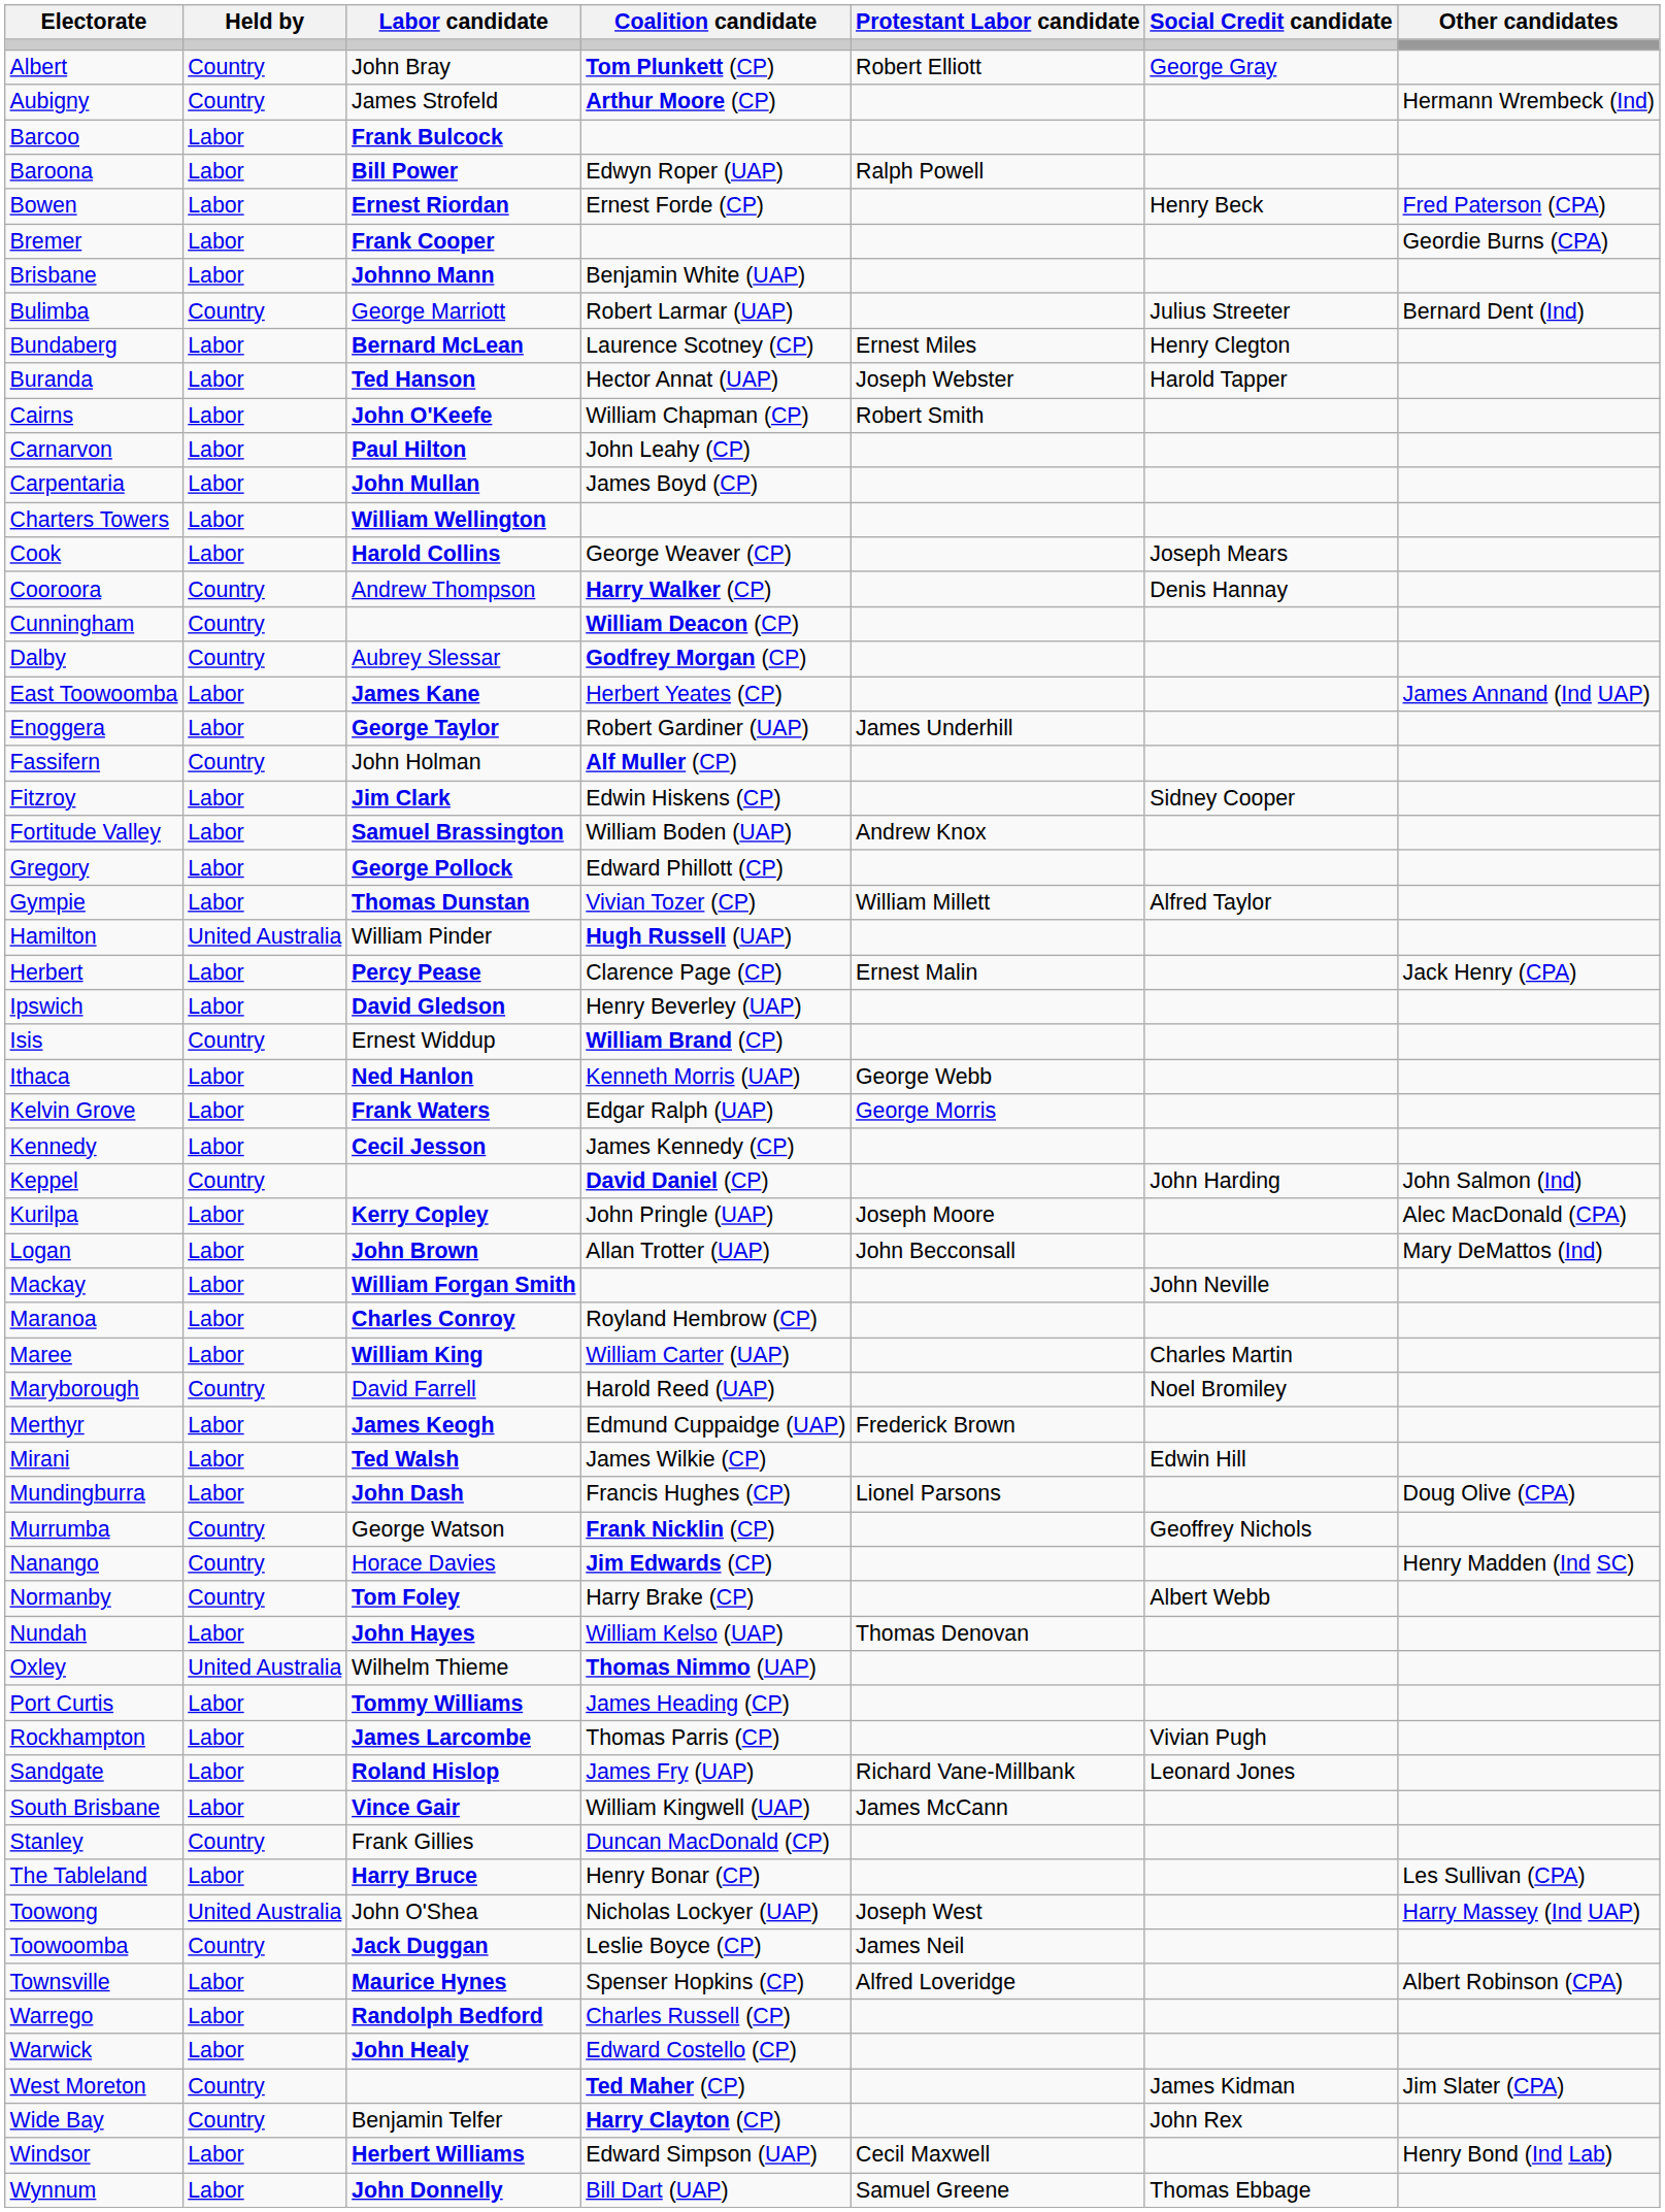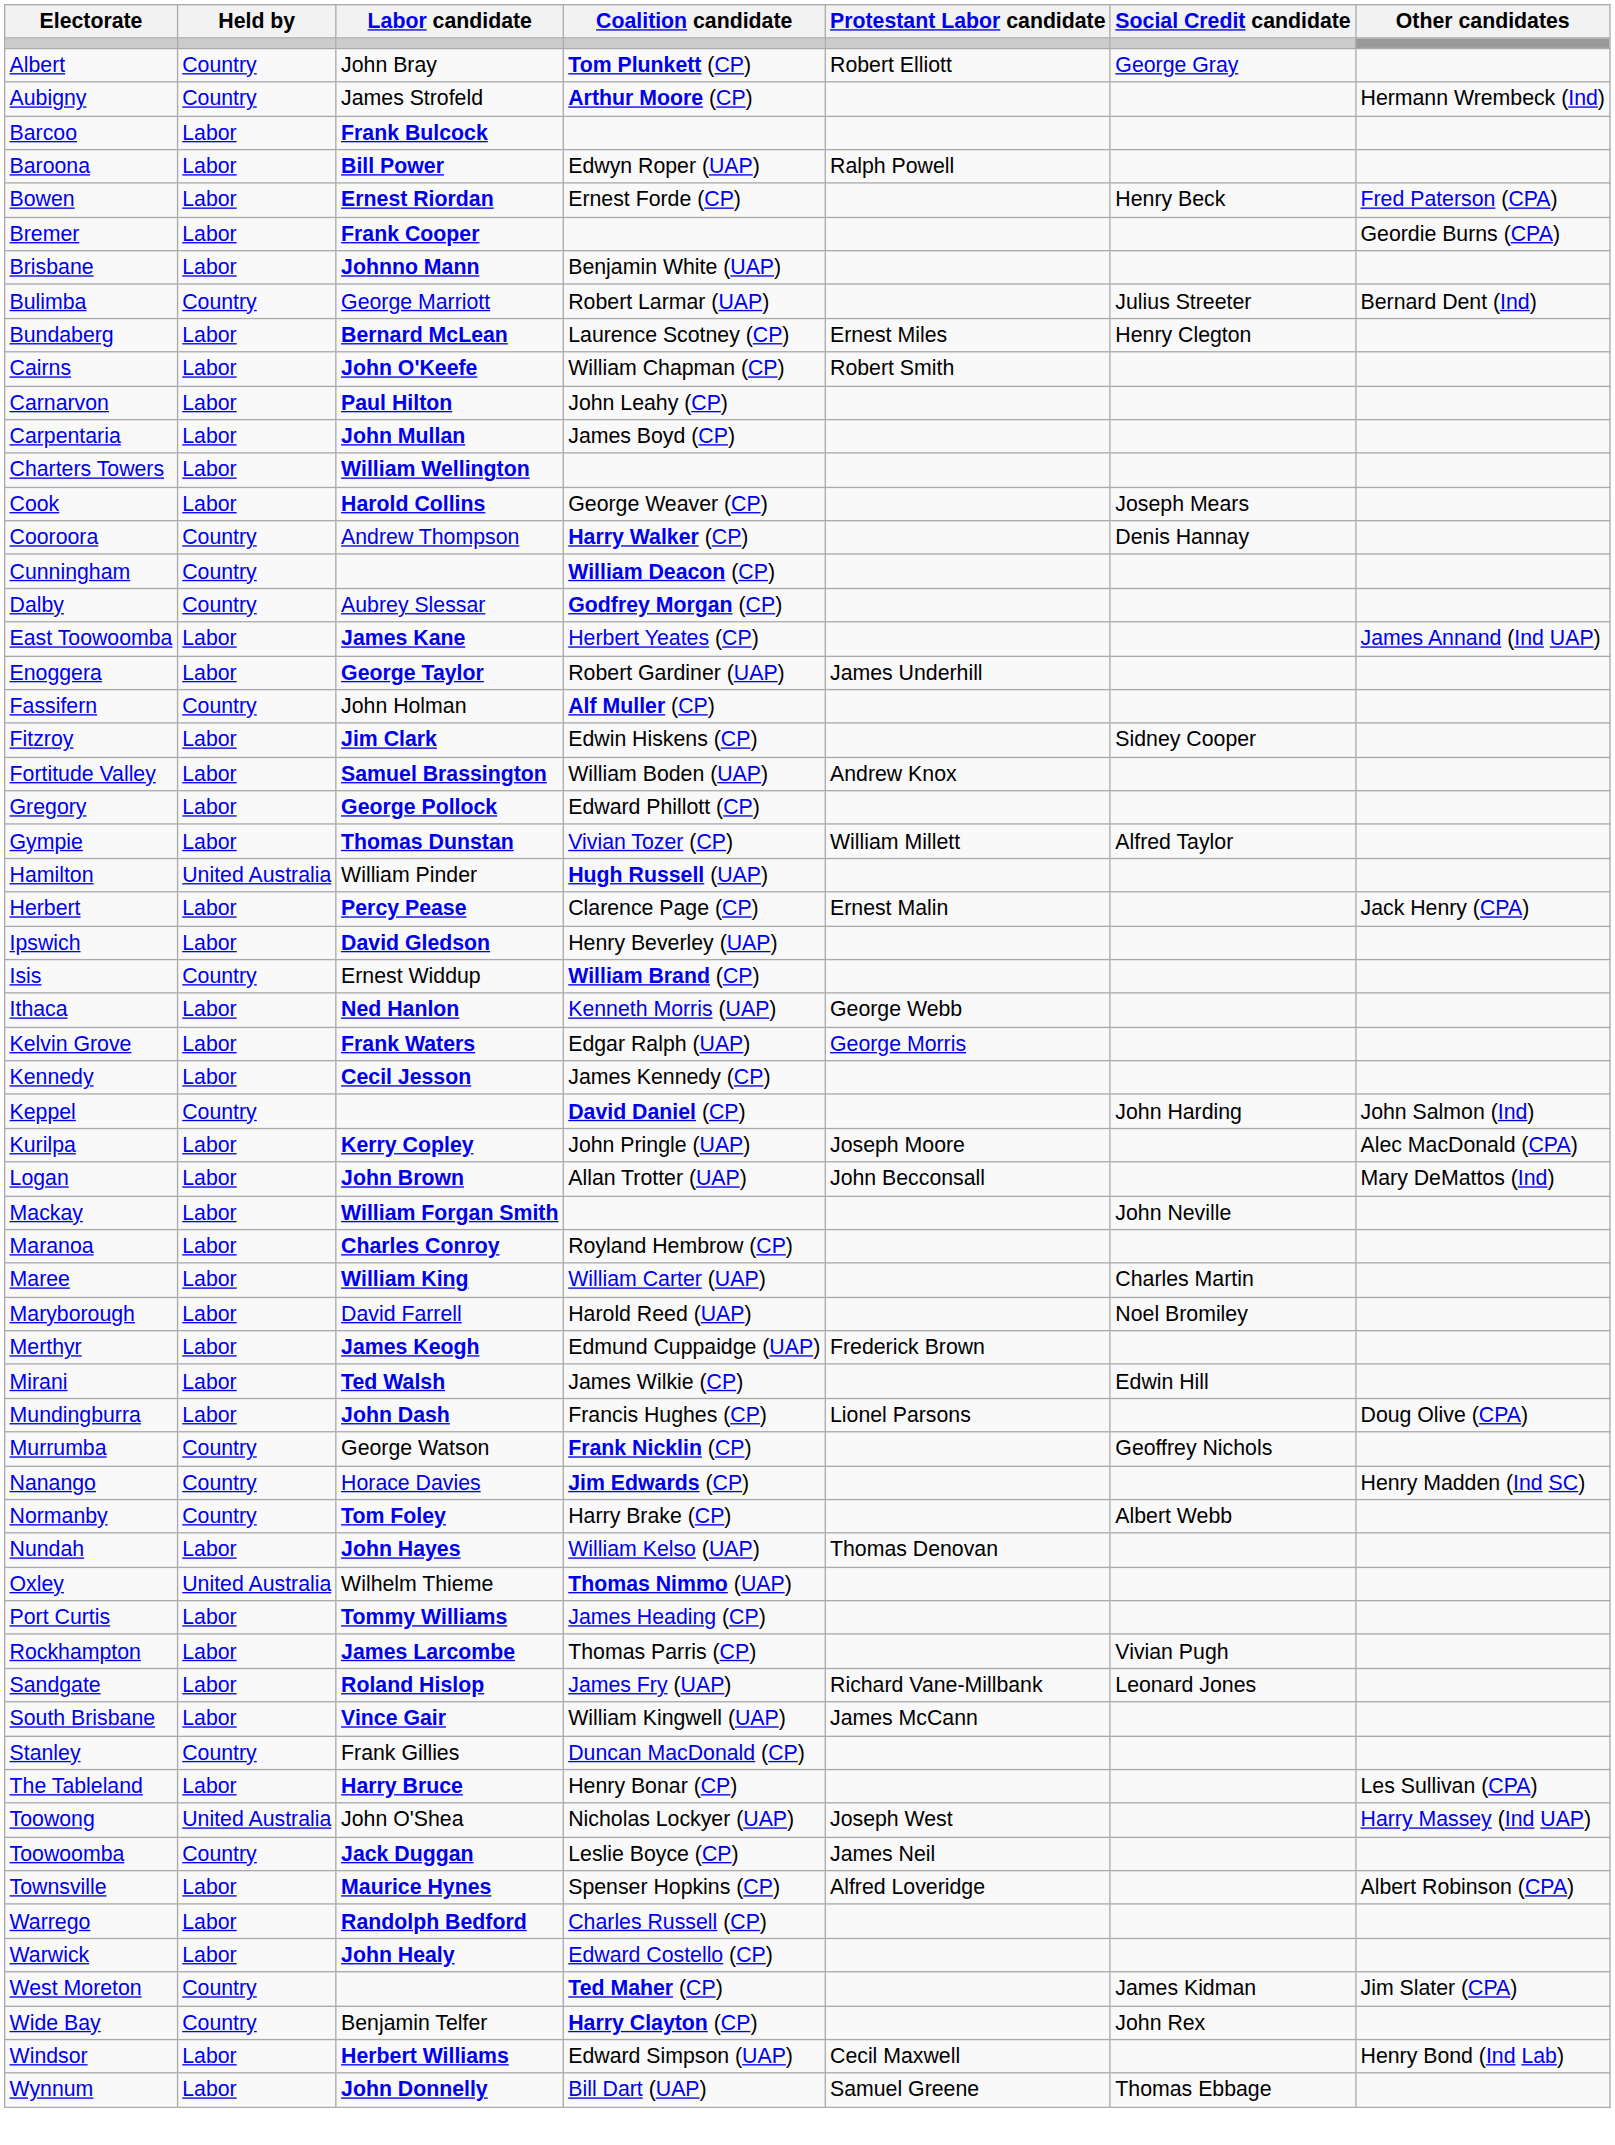- row: Buranda | Labor | Ted Hanson | Hector Annat (UAP) | Joseph Webster | Harold Tapper
Maryborough | Held by: Country -> Labor
